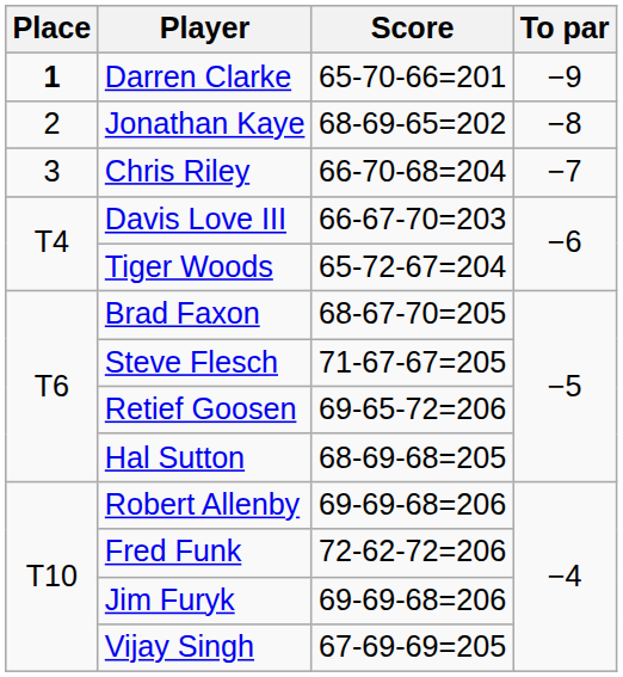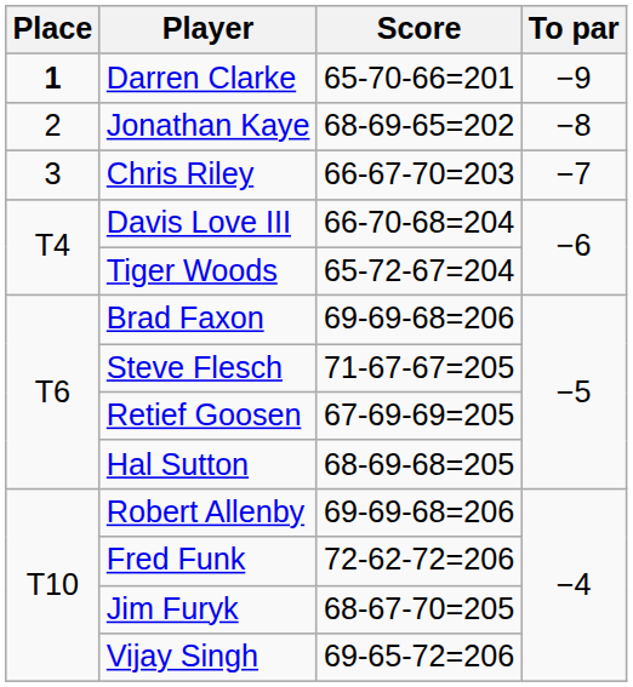Chris Riley | Score: 66-70-68=204 -> 66-67-70=203
Davis Love III | Score: 66-67-70=203 -> 66-70-68=204
Brad Faxon | Score: 68-67-70=205 -> 69-69-68=206
Retief Goosen | Score: 69-65-72=206 -> 67-69-69=205
Jim Furyk | Score: 69-69-68=206 -> 68-67-70=205
Vijay Singh | Score: 67-69-69=205 -> 69-65-72=206
